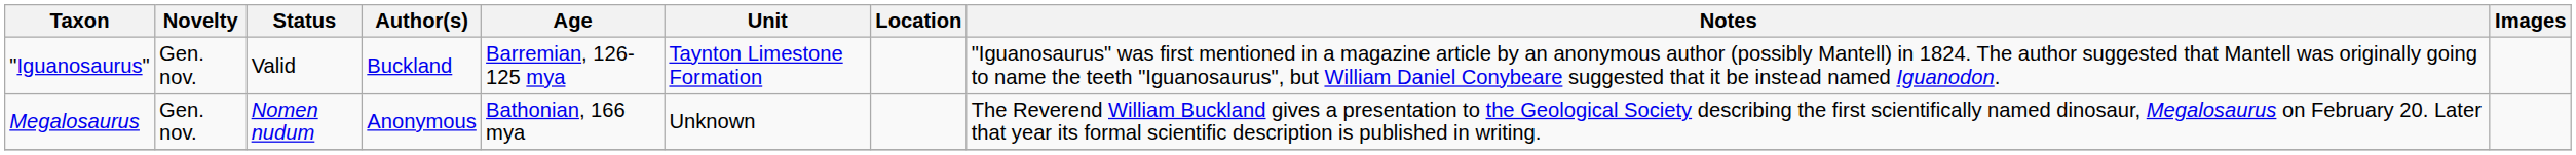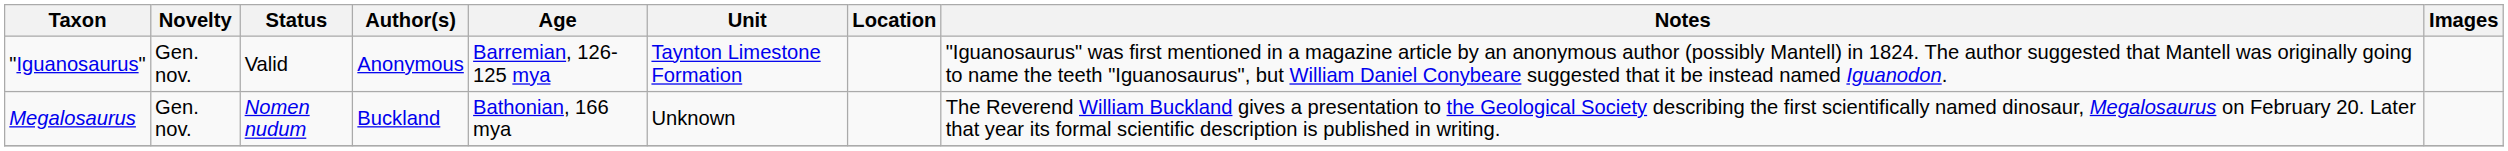"Iguanosaurus" | Author(s): Buckland -> Anonymous
Megalosaurus | Author(s): Anonymous -> Buckland
